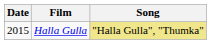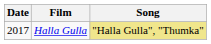Halla Gulla | Date: 2015 -> 2017
